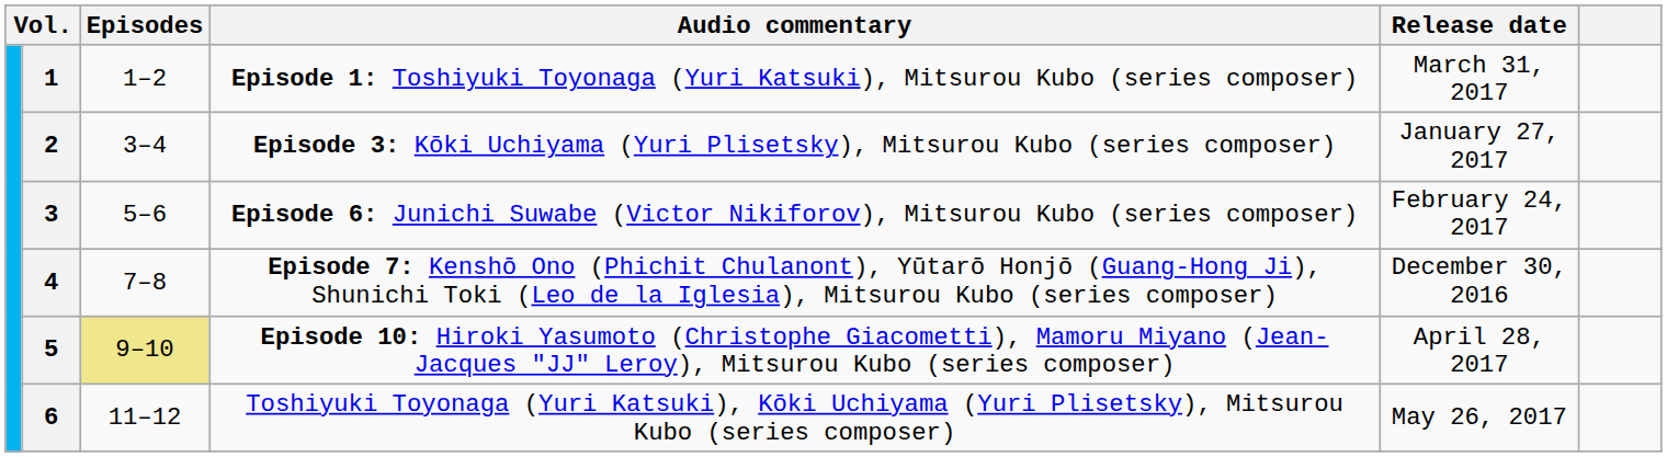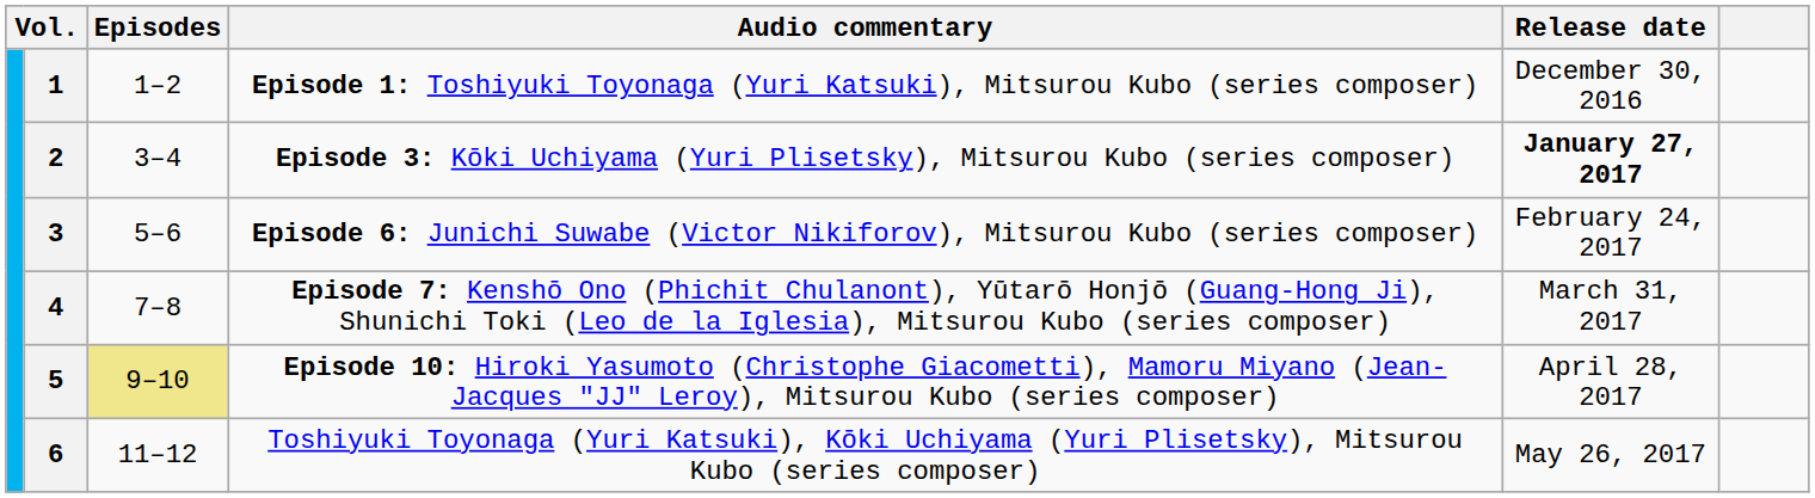1 | Release date: March 31, 2017 -> December 30, 2016
2 | Release date: normal -> bold
4 | Release date: December 30, 2016 -> March 31, 2017
